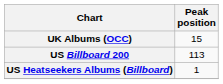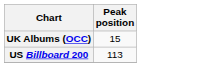- row: US Heatseekers Albums (Billboard) | 1
